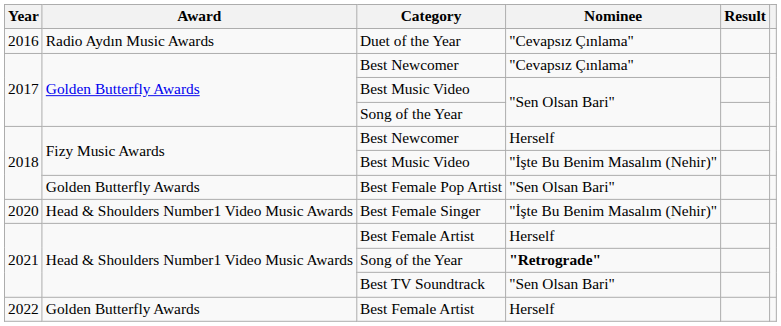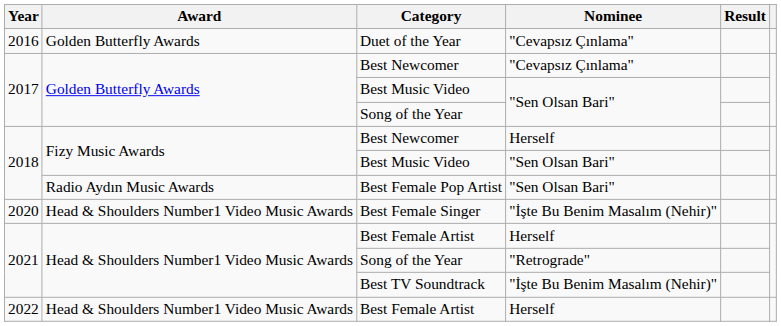Duet of the Year | Award: Radio Aydın Music Awards -> Golden Butterfly Awards
2018 / Best Music Video | Nominee: "İşte Bu Benim Masalım (Nehir)" -> "Sen Olsan Bari"
Best Female Pop Artist | Award: Golden Butterfly Awards -> Radio Aydın Music Awards
2021 / Song of the Year | Nominee: bold -> normal
Best TV Soundtrack | Nominee: "Sen Olsan Bari" -> "İşte Bu Benim Masalım (Nehir)"
2022 / Best Female Artist | Award: Golden Butterfly Awards -> Head & Shoulders Number1 Video Music Awards
